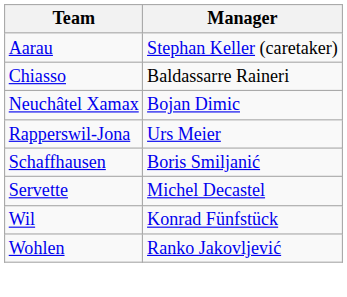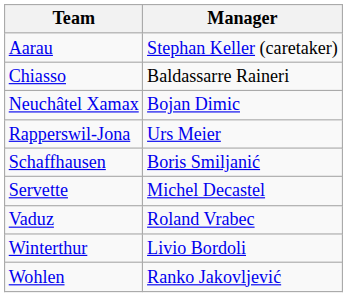+ row: Vaduz | Roland Vrabec
- row: Wil | Konrad Fünfstück
+ row: Winterthur | Livio Bordoli
